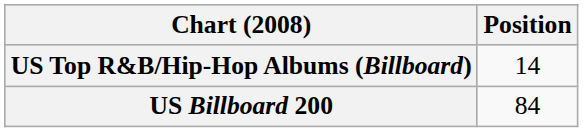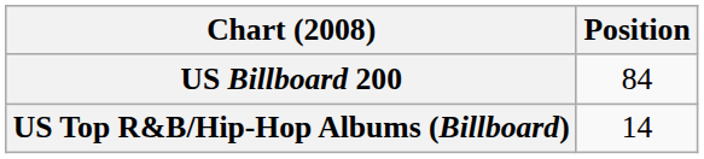rows swapped: US Billboard 200 <-> US Top R&B/Hip-Hop Albums (Billboard)
